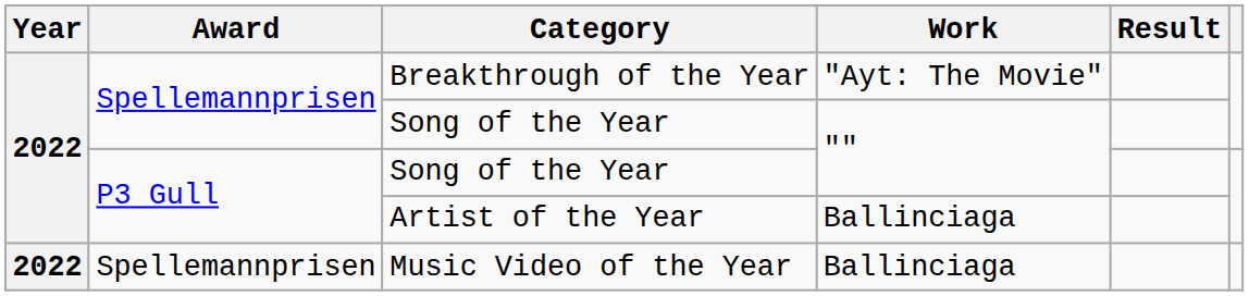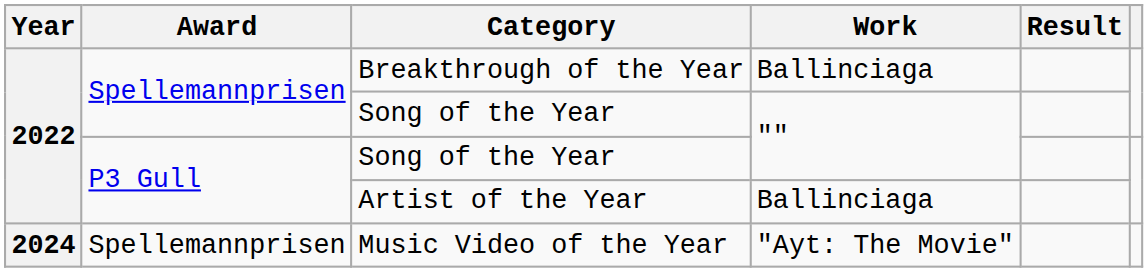Breakthrough of the Year | Work: "Ayt: The Movie" -> Ballinciaga
Music Video of the Year | Year: 2022 -> 2024
Music Video of the Year | Work: Ballinciaga -> "Ayt: The Movie"
